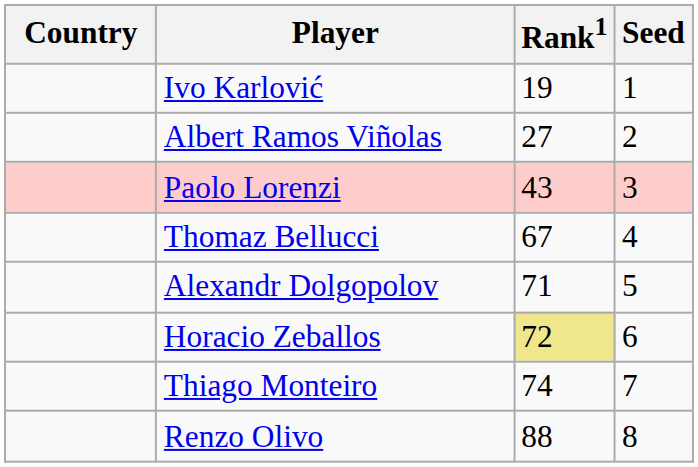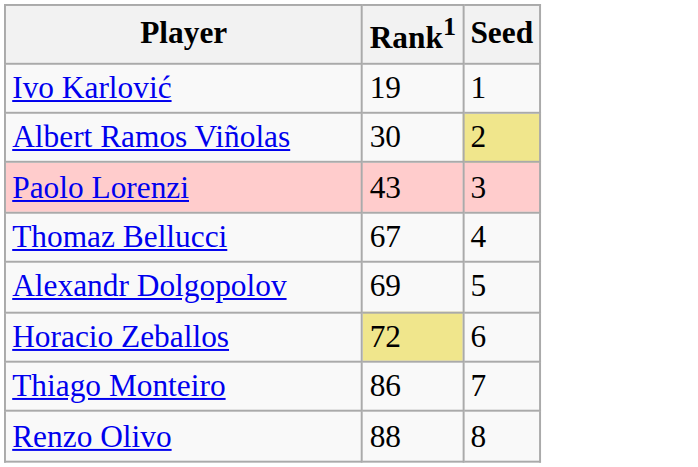- column: Country
Albert Ramos Viñolas | Rank1: 27 -> 30
Albert Ramos Viñolas | Seed: no background -> khaki background
Alexandr Dolgopolov | Rank1: 71 -> 69
Thiago Monteiro | Rank1: 74 -> 86
